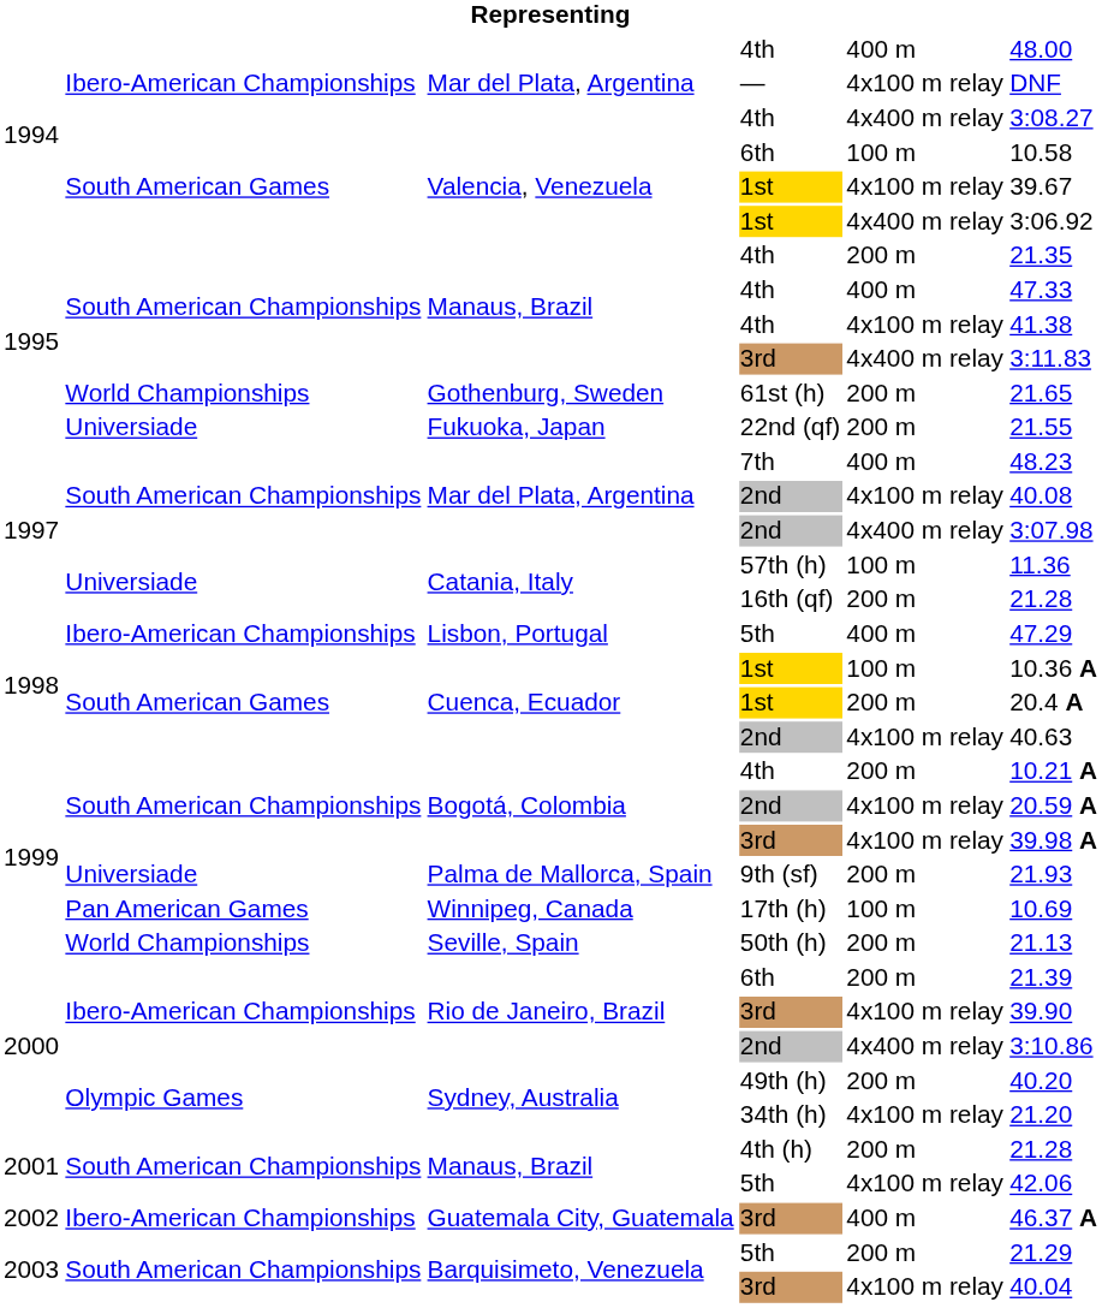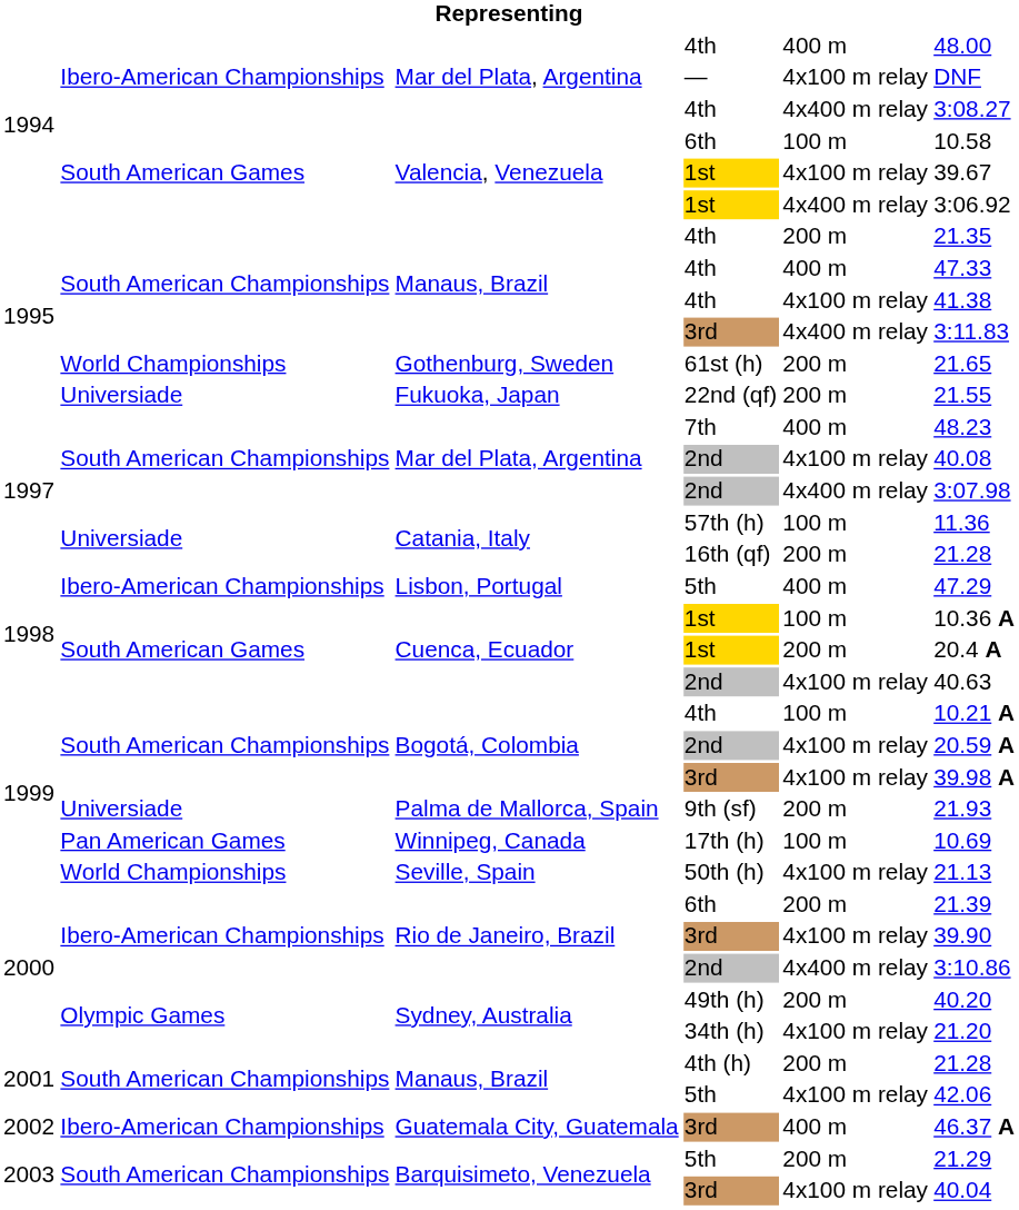Bogotá, Colombia / 4th | column 5: 200 m -> 100 m
50th (h) | column 5: 200 m -> 4x100 m relay
